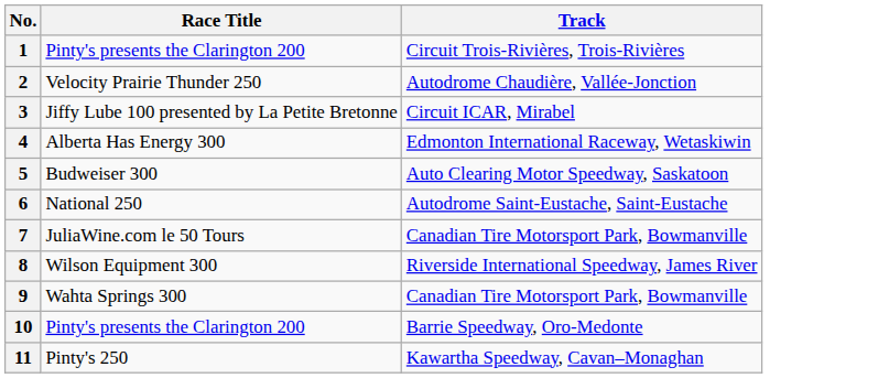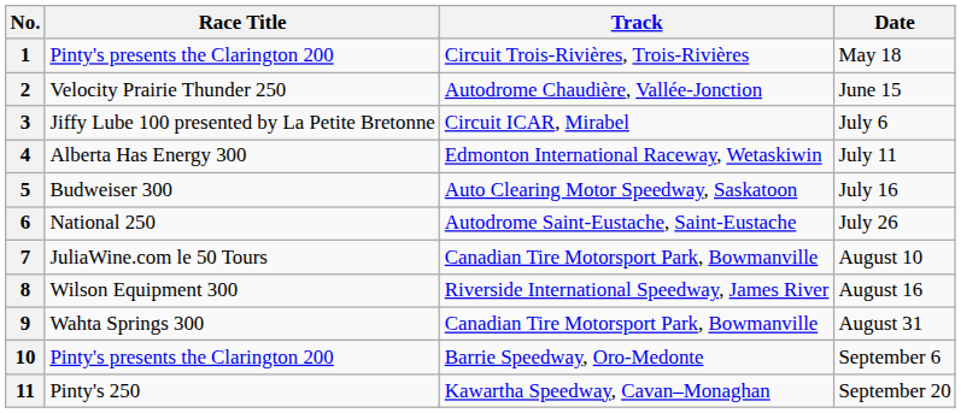+ column: Date | May 18 | June 15 | July 6 | July 11 | July 16 | July 26 | August 10 | August 16 | August 31 | September 6 | September 20
